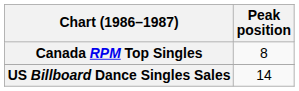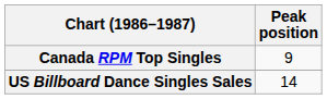Canada RPM Top Singles | Peak position: 8 -> 9
